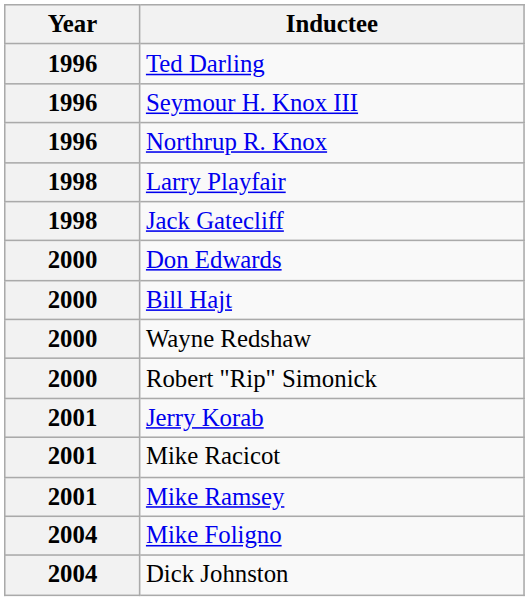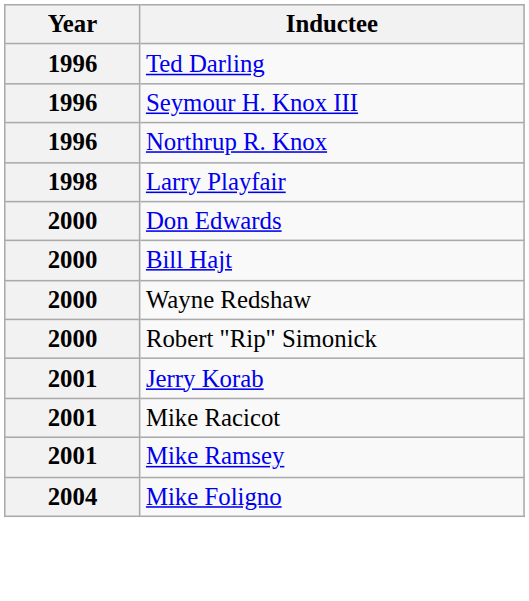- row: 1998 | Jack Gatecliff
- row: 2004 | Dick Johnston
